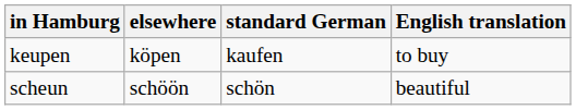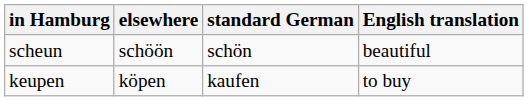rows swapped: keupen <-> scheun
